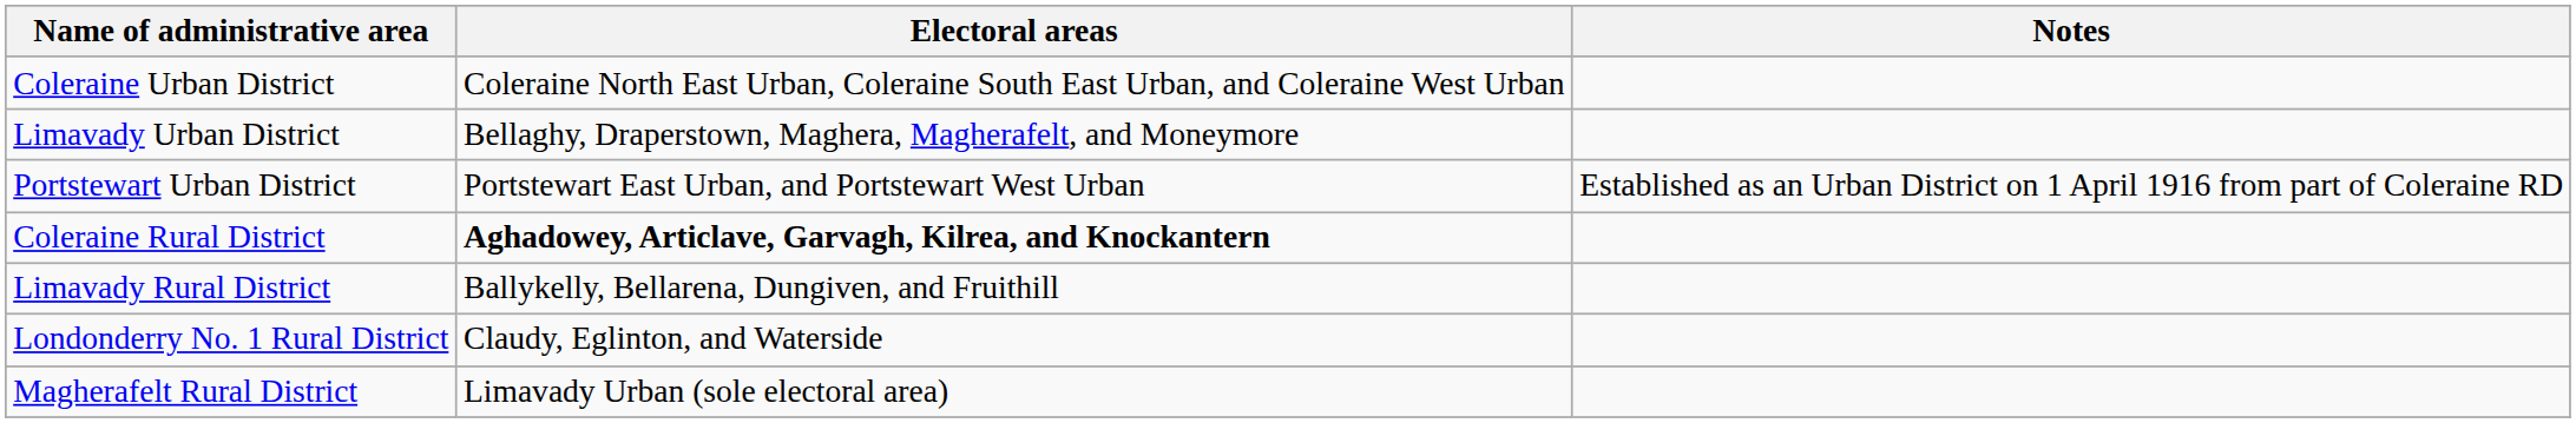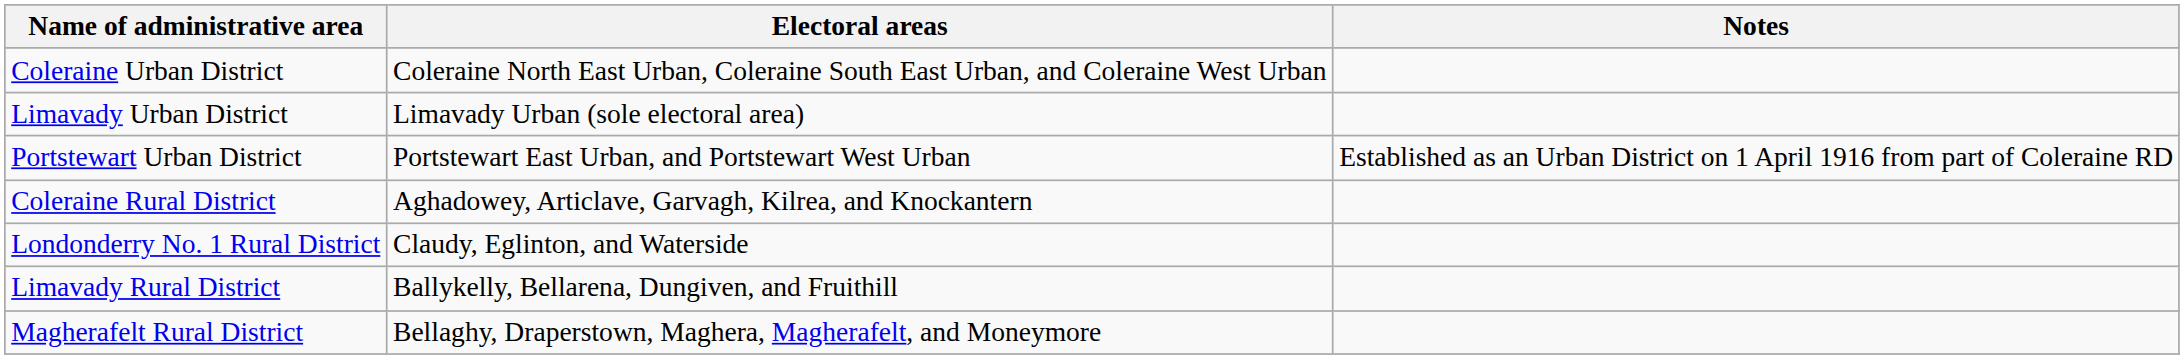Limavady Urban District | Electoral areas: Bellaghy, Draperstown, Maghera, Magherafelt, and Moneymore -> Limavady Urban (sole electoral area)
Coleraine Rural District | Electoral areas: bold -> normal
rows swapped: Limavady Rural District <-> Londonderry No. 1 Rural District
Magherafelt Rural District | Electoral areas: Limavady Urban (sole electoral area) -> Bellaghy, Draperstown, Maghera, Magherafelt, and Moneymore
